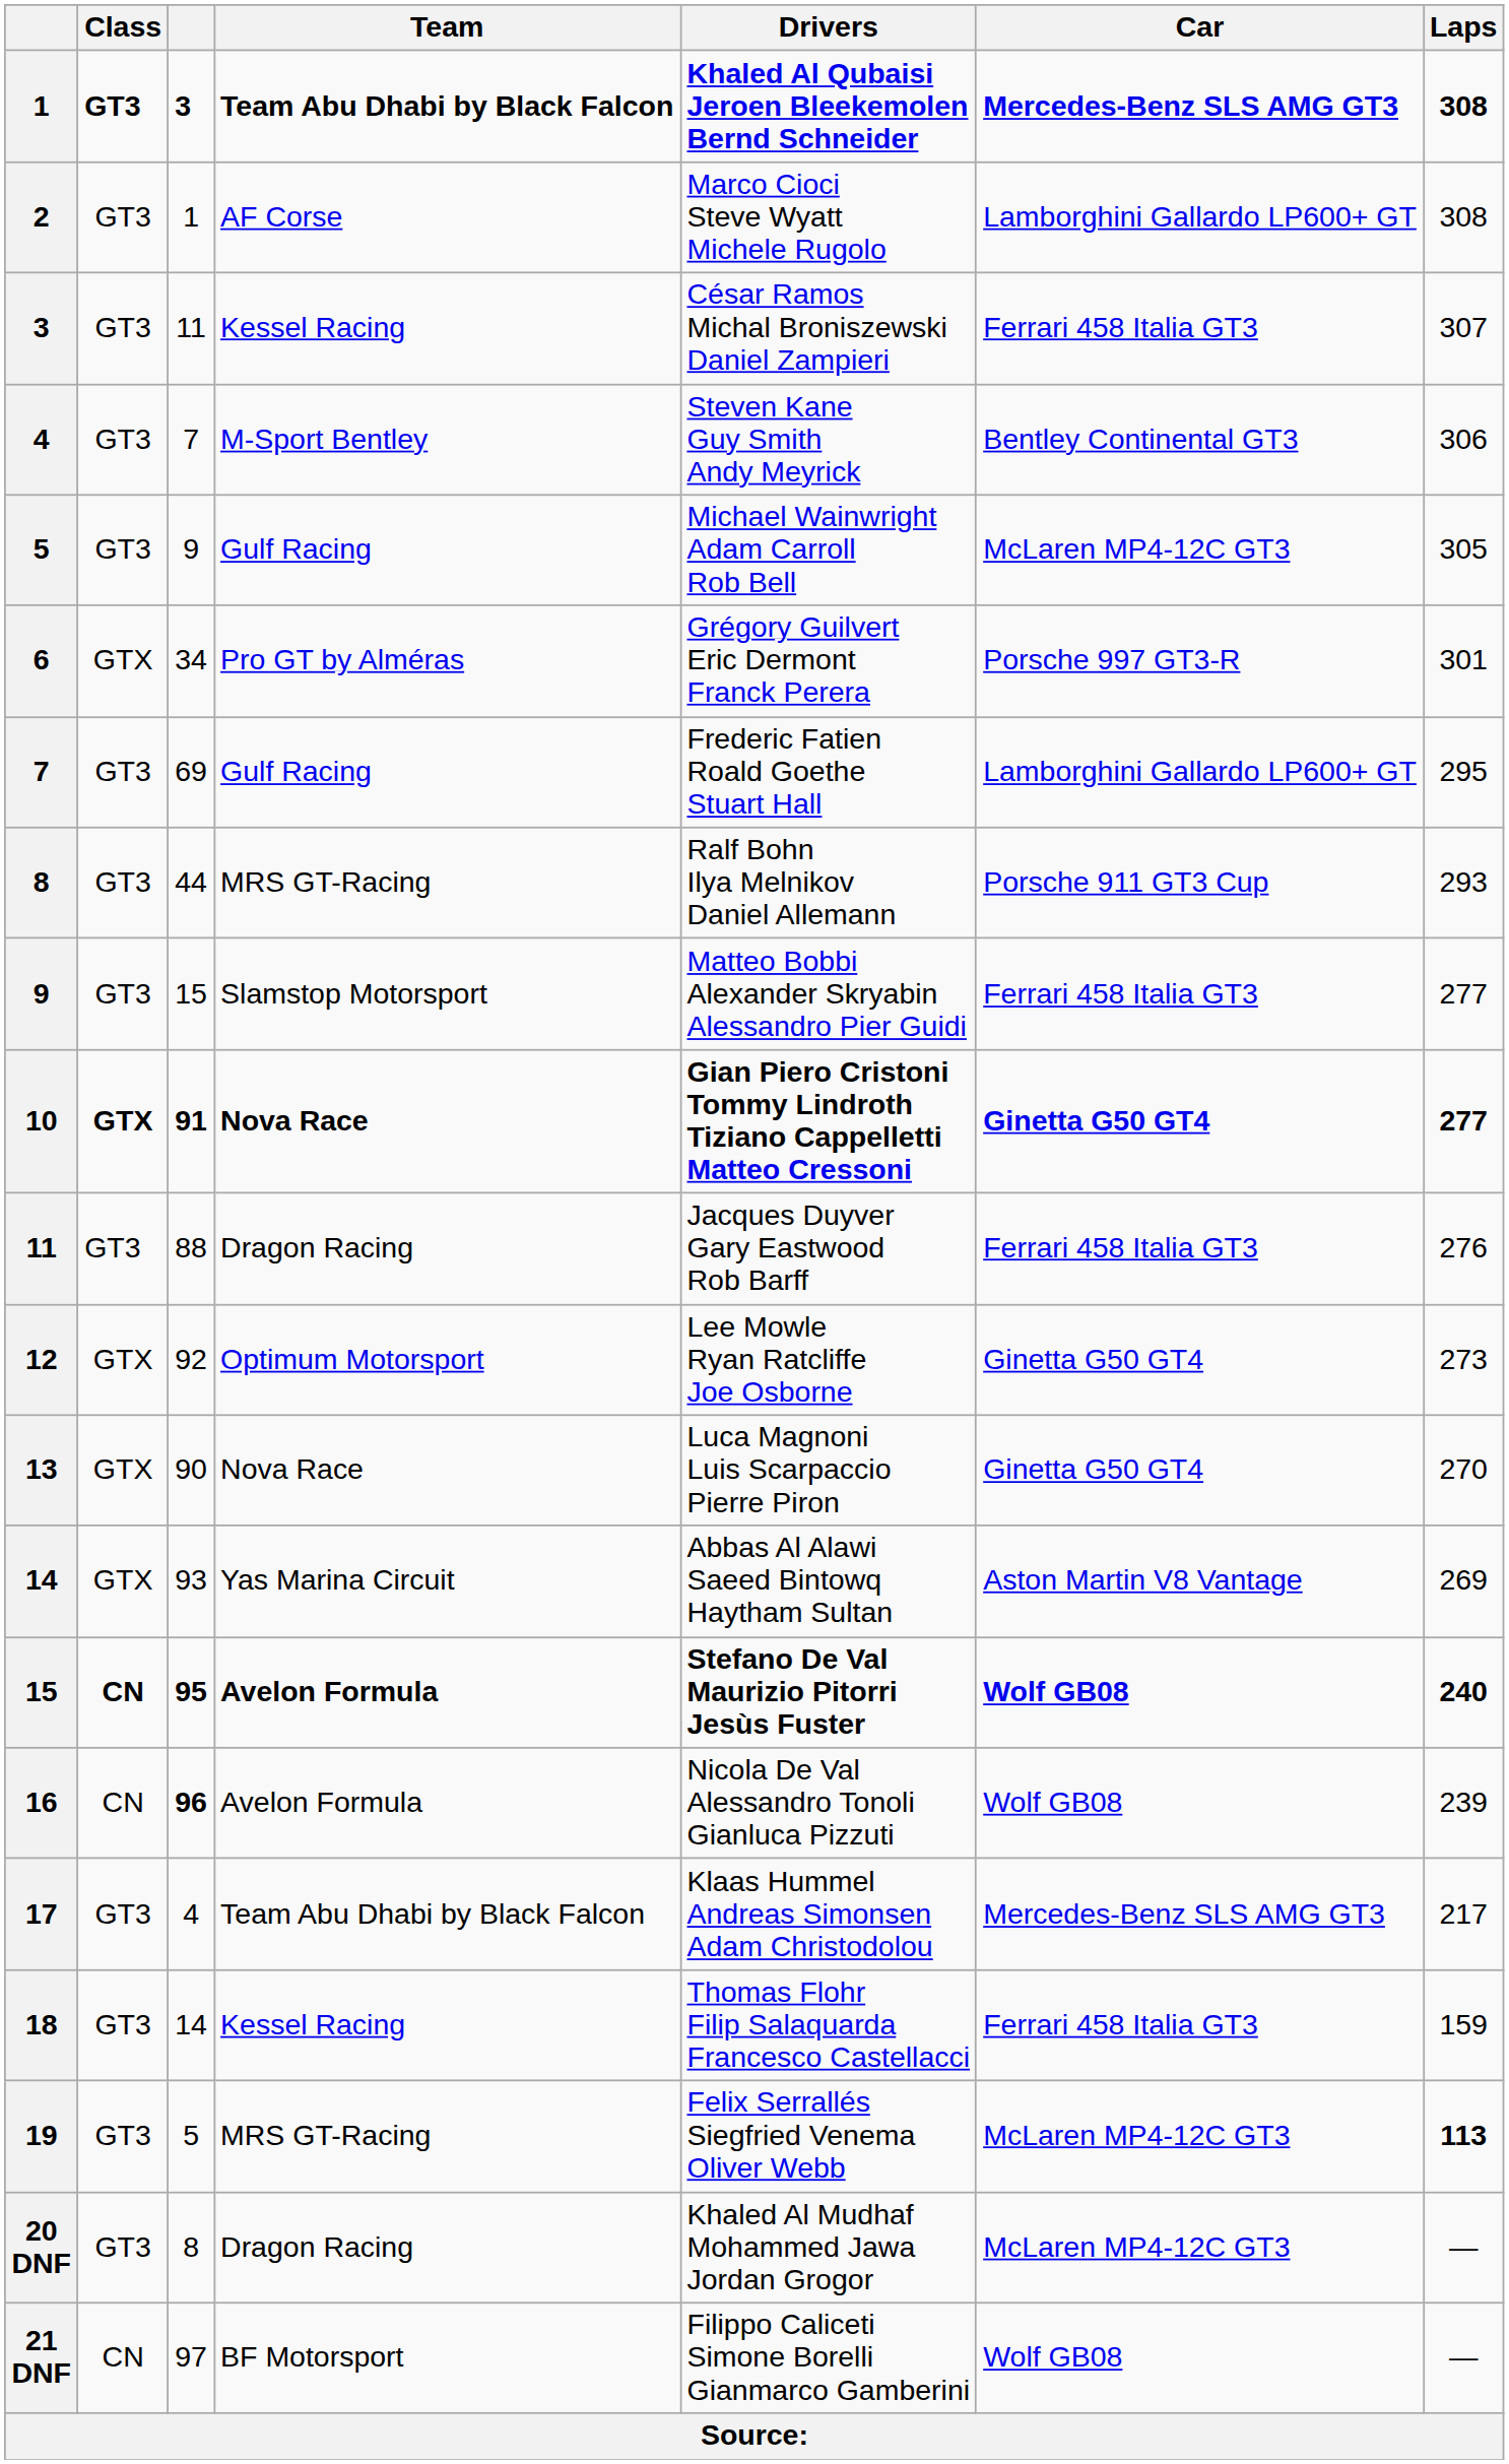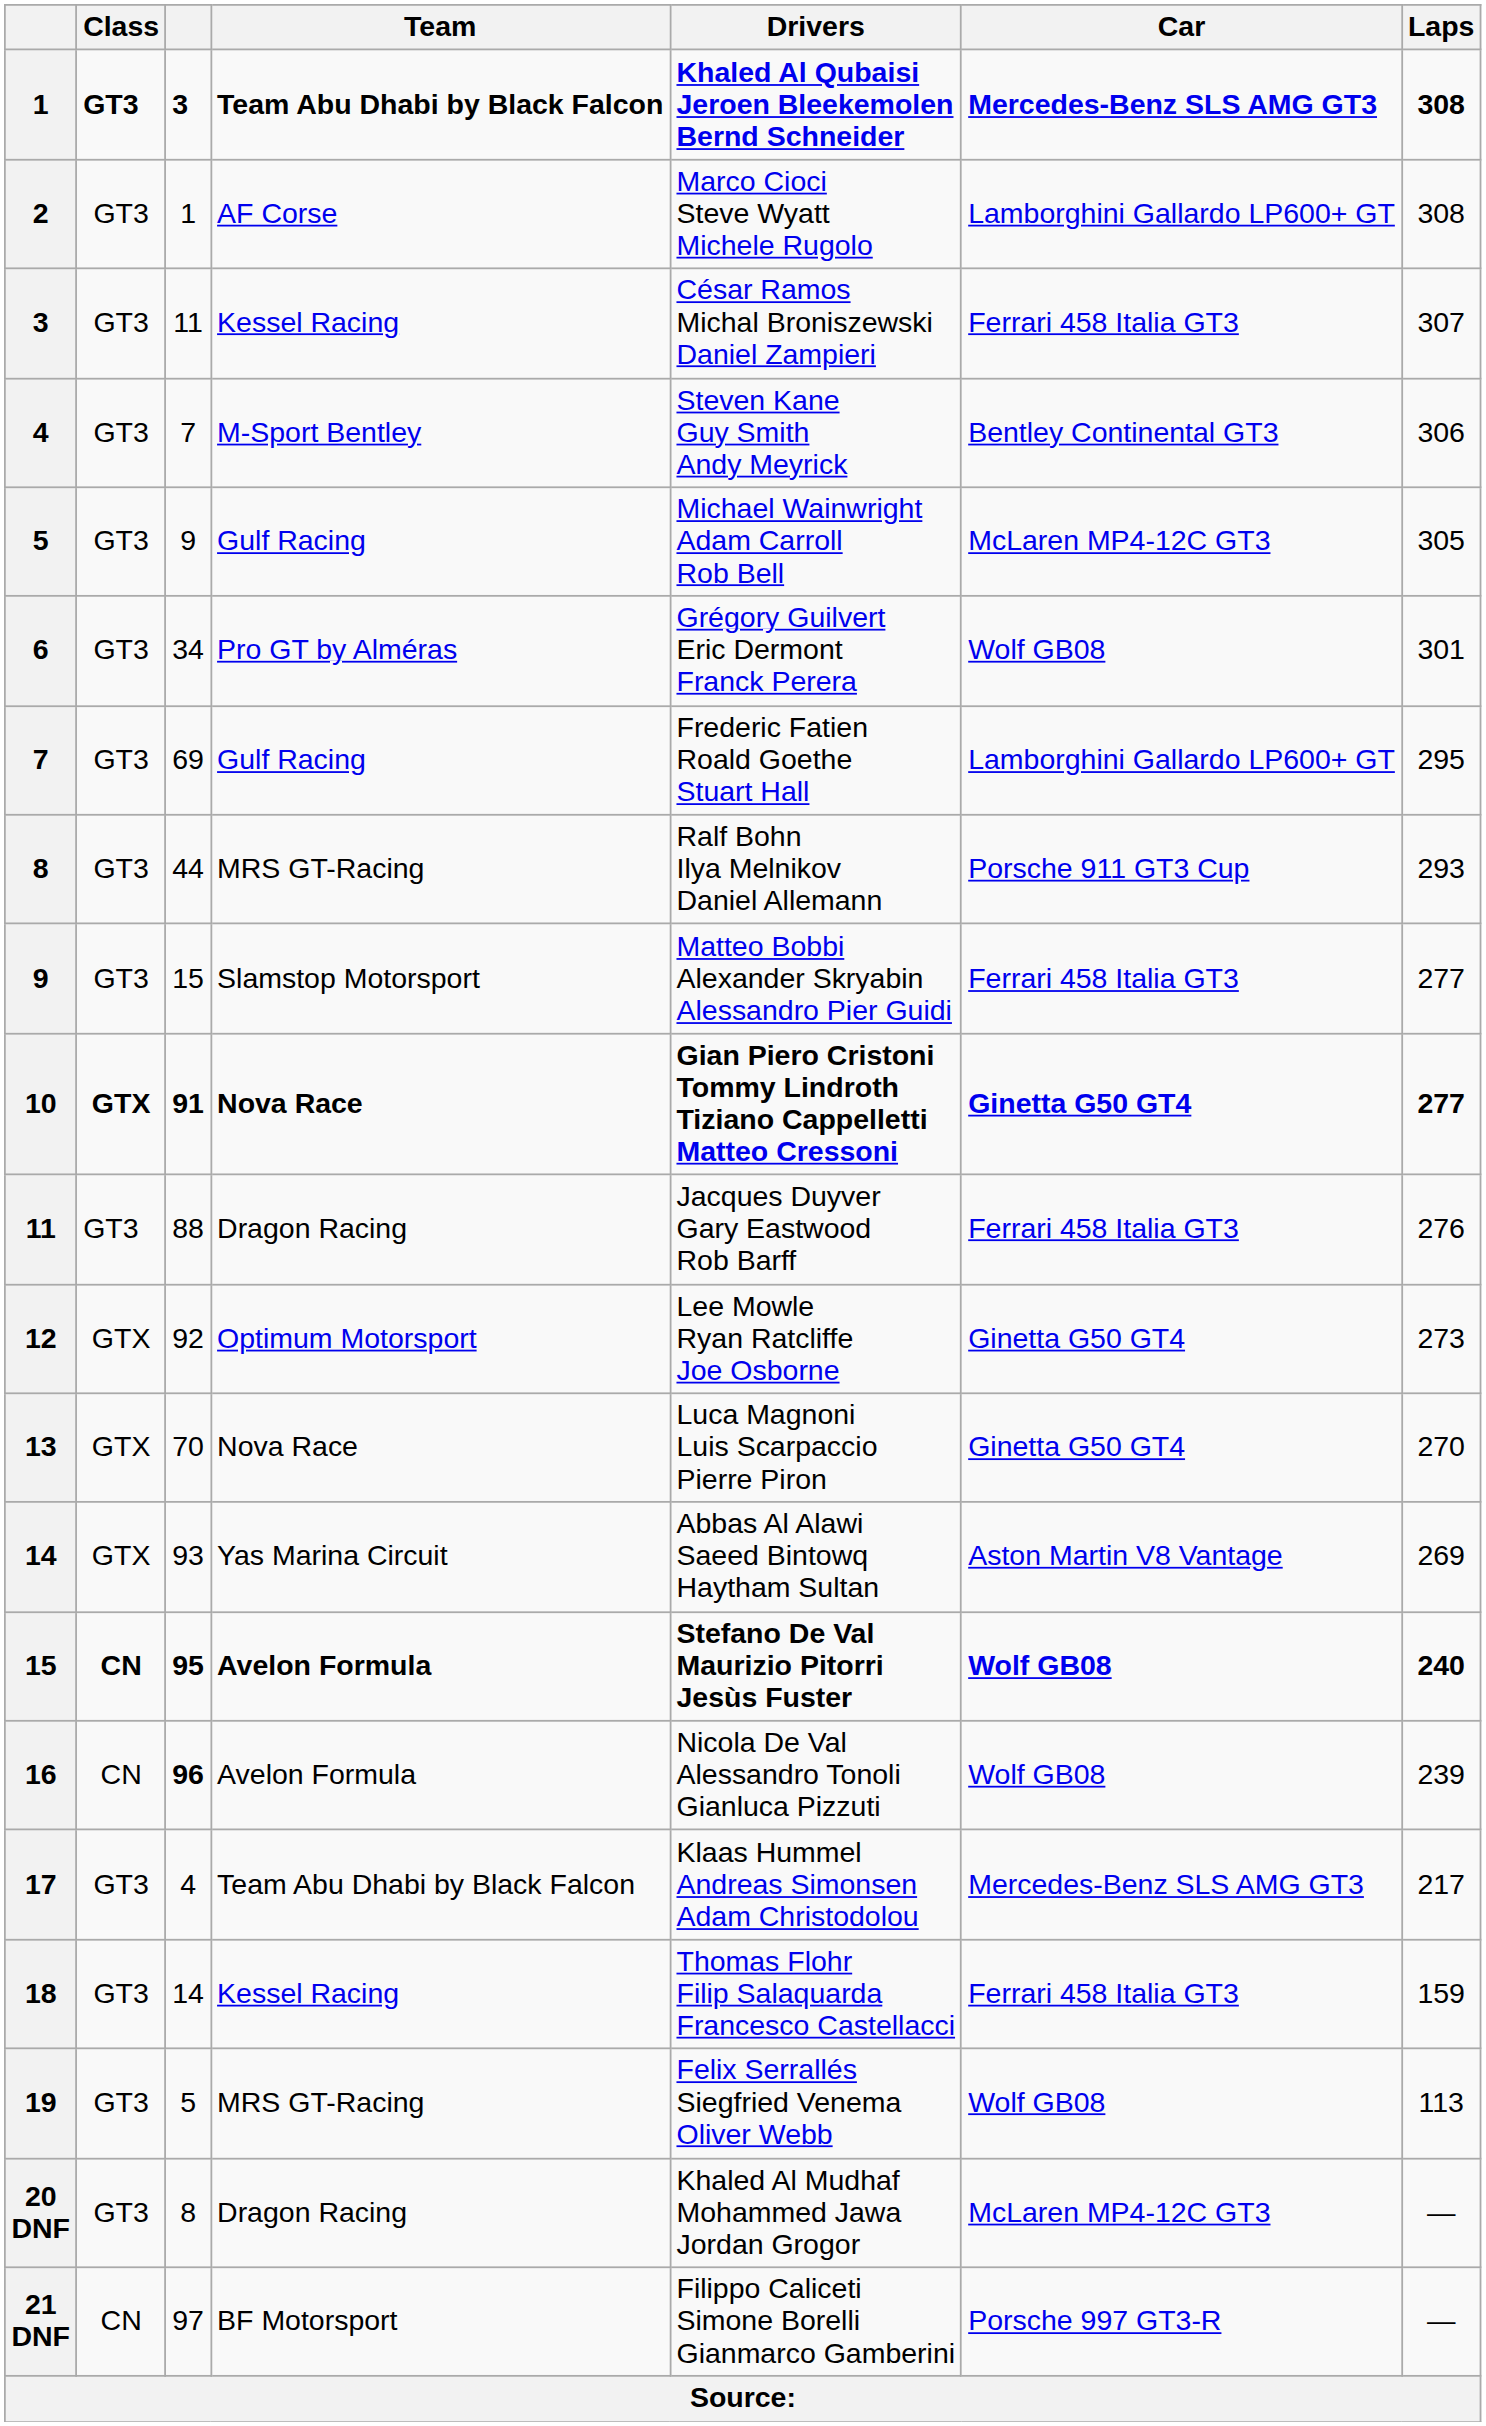6 | Class: GTX -> GT3
6 | Car: Porsche 997 GT3-R -> Wolf GB08
13 | column 3: 90 -> 70
19 | Car: McLaren MP4-12C GT3 -> Wolf GB08
19 | Laps: bold -> normal
21 DNF | Car: Wolf GB08 -> Porsche 997 GT3-R
